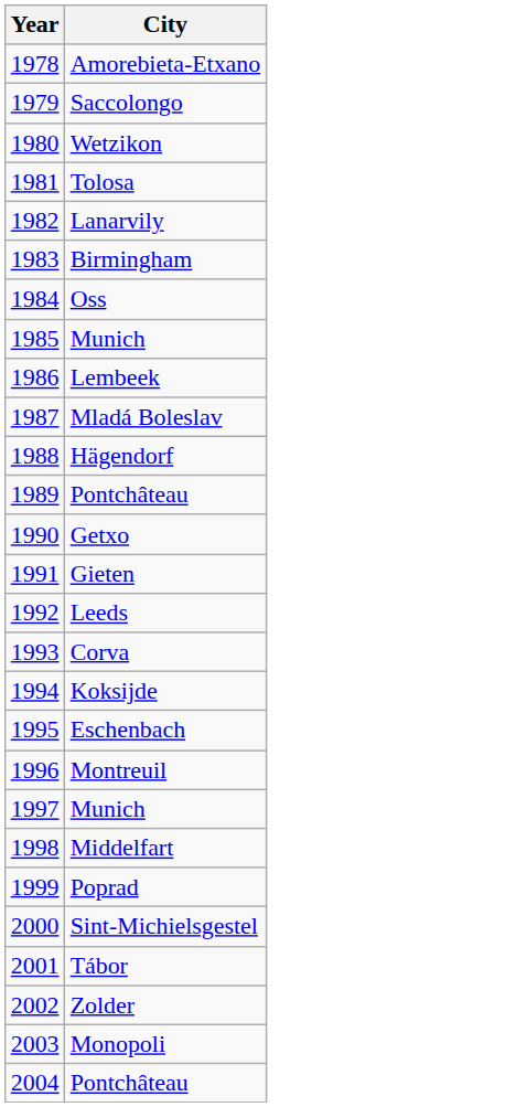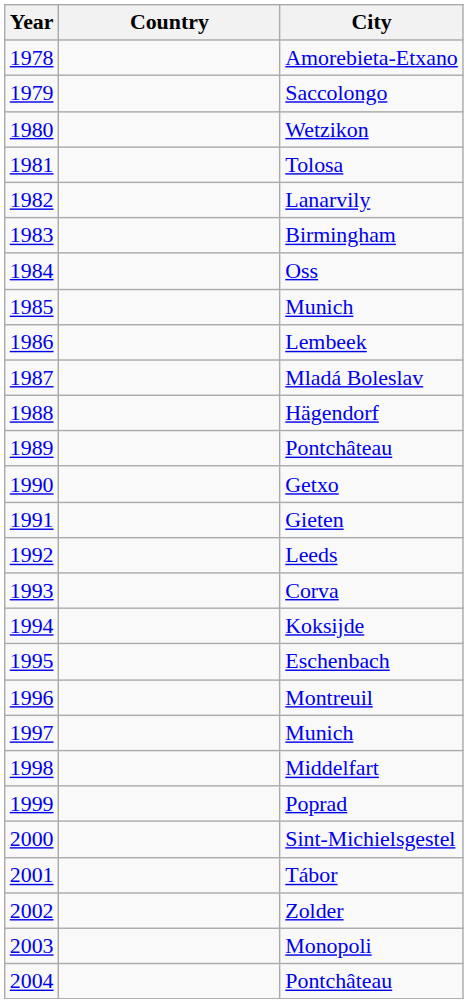+ column: Country
